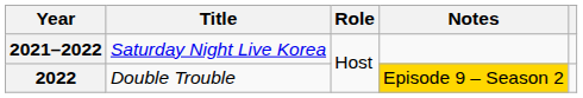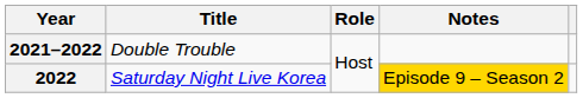2021–2022 | Title: Saturday Night Live Korea -> Double Trouble
2022 | Title: Double Trouble -> Saturday Night Live Korea
